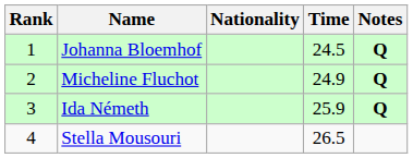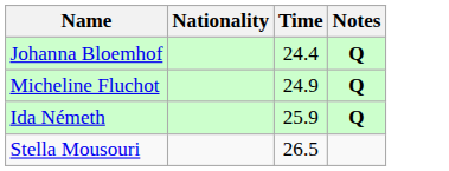- column: Rank | 1 | 2 | 3 | 4
Johanna Bloemhof | Time: 24.5 -> 24.4
